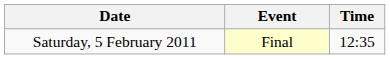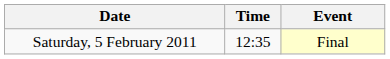columns swapped: Time <-> Event
